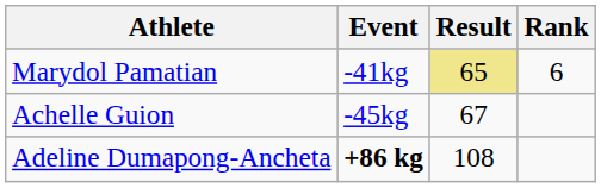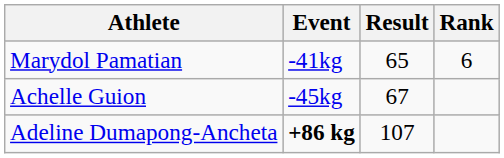Marydol Pamatian | Result: khaki background -> no background
Adeline Dumapong-Ancheta | Result: 108 -> 107
